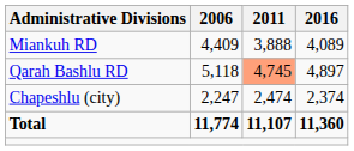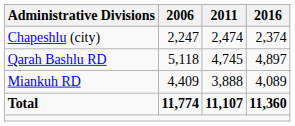rows swapped: Miankuh RD <-> Chapeshlu (city)
Qarah Bashlu RD | 2011: lightsalmon background -> no background
